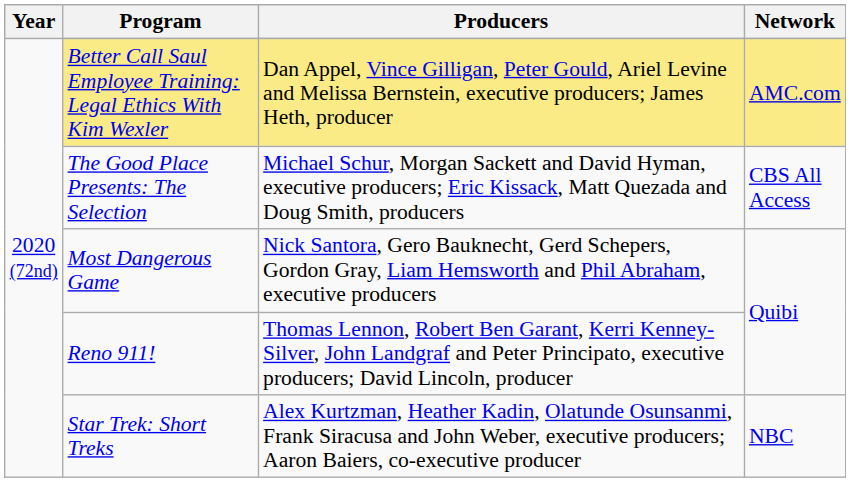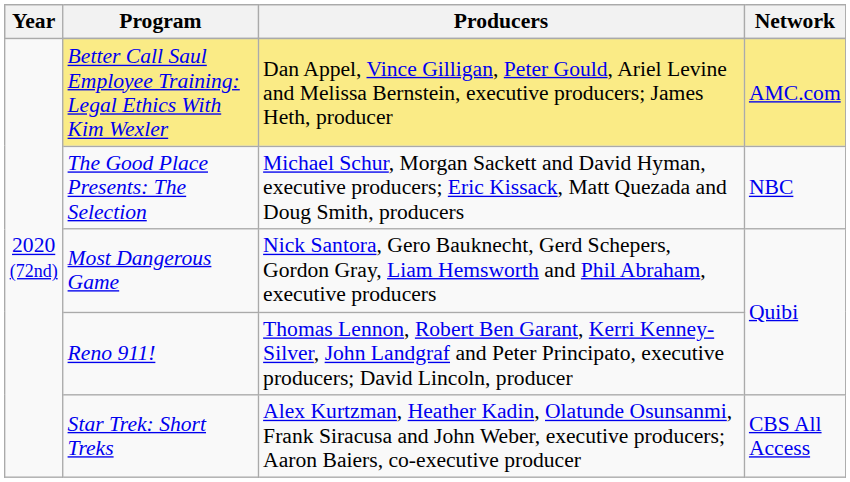The Good Place Presents: The Selection | Network: CBS All Access -> NBC
Star Trek: Short Treks | Network: NBC -> CBS All Access
